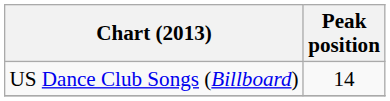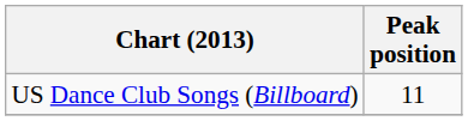US Dance Club Songs (Billboard) | Peak position: 14 -> 11
